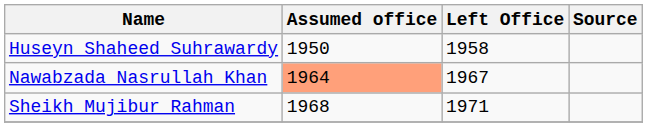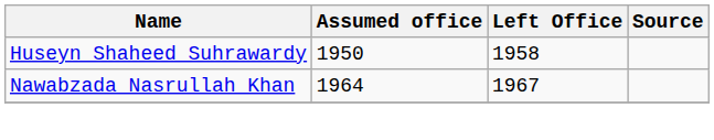Nawabzada Nasrullah Khan | Assumed office: lightsalmon background -> no background
- row: Sheikh Mujibur Rahman | 1968 | 1971
